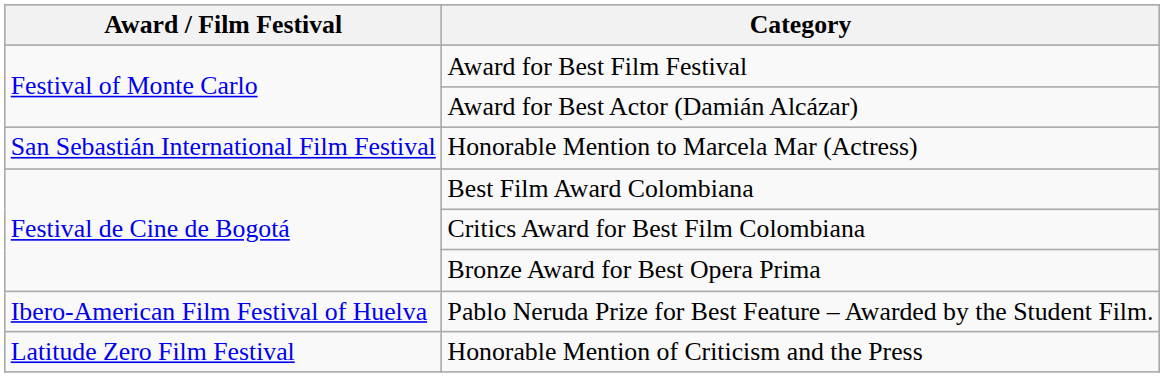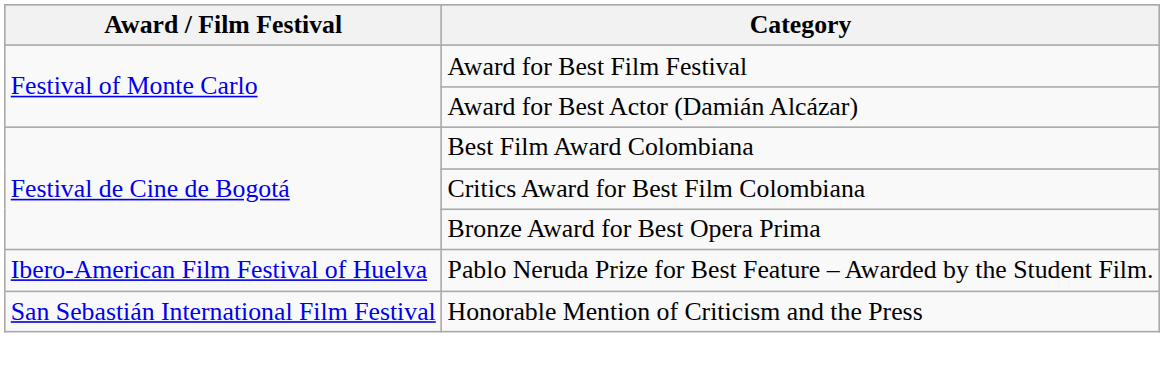- row: San Sebastián International Film Festival | Honorable Mention to Marcela Mar (Actress)
Honorable Mention of Criticism and the Press | Award / Film Festival: Latitude Zero Film Festival -> San Sebastián International Film Festival
